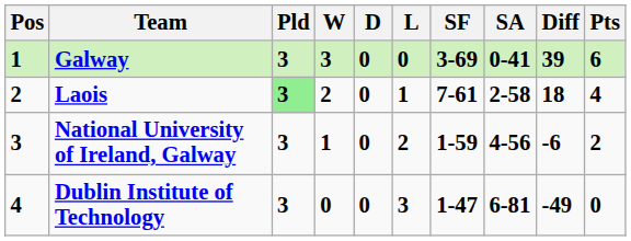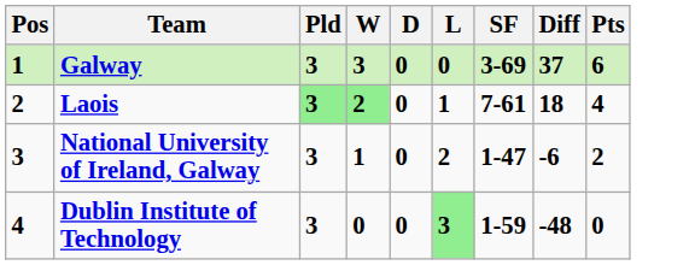- column: SA | 0-41 | 2-58 | 4-56 | 6-81
Galway | Diff: 39 -> 37
Laois | W: no background -> lightgreen background
National University of Ireland, Galway | SF: 1-59 -> 1-47
Dublin Institute of Technology | L: no background -> lightgreen background
Dublin Institute of Technology | SF: 1-47 -> 1-59
Dublin Institute of Technology | Diff: -49 -> -48
